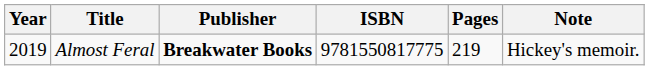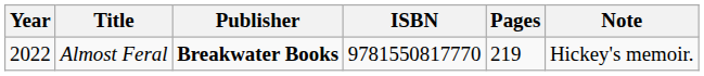Almost Feral | Year: 2019 -> 2022
Almost Feral | ISBN: 9781550817775 -> 9781550817770
